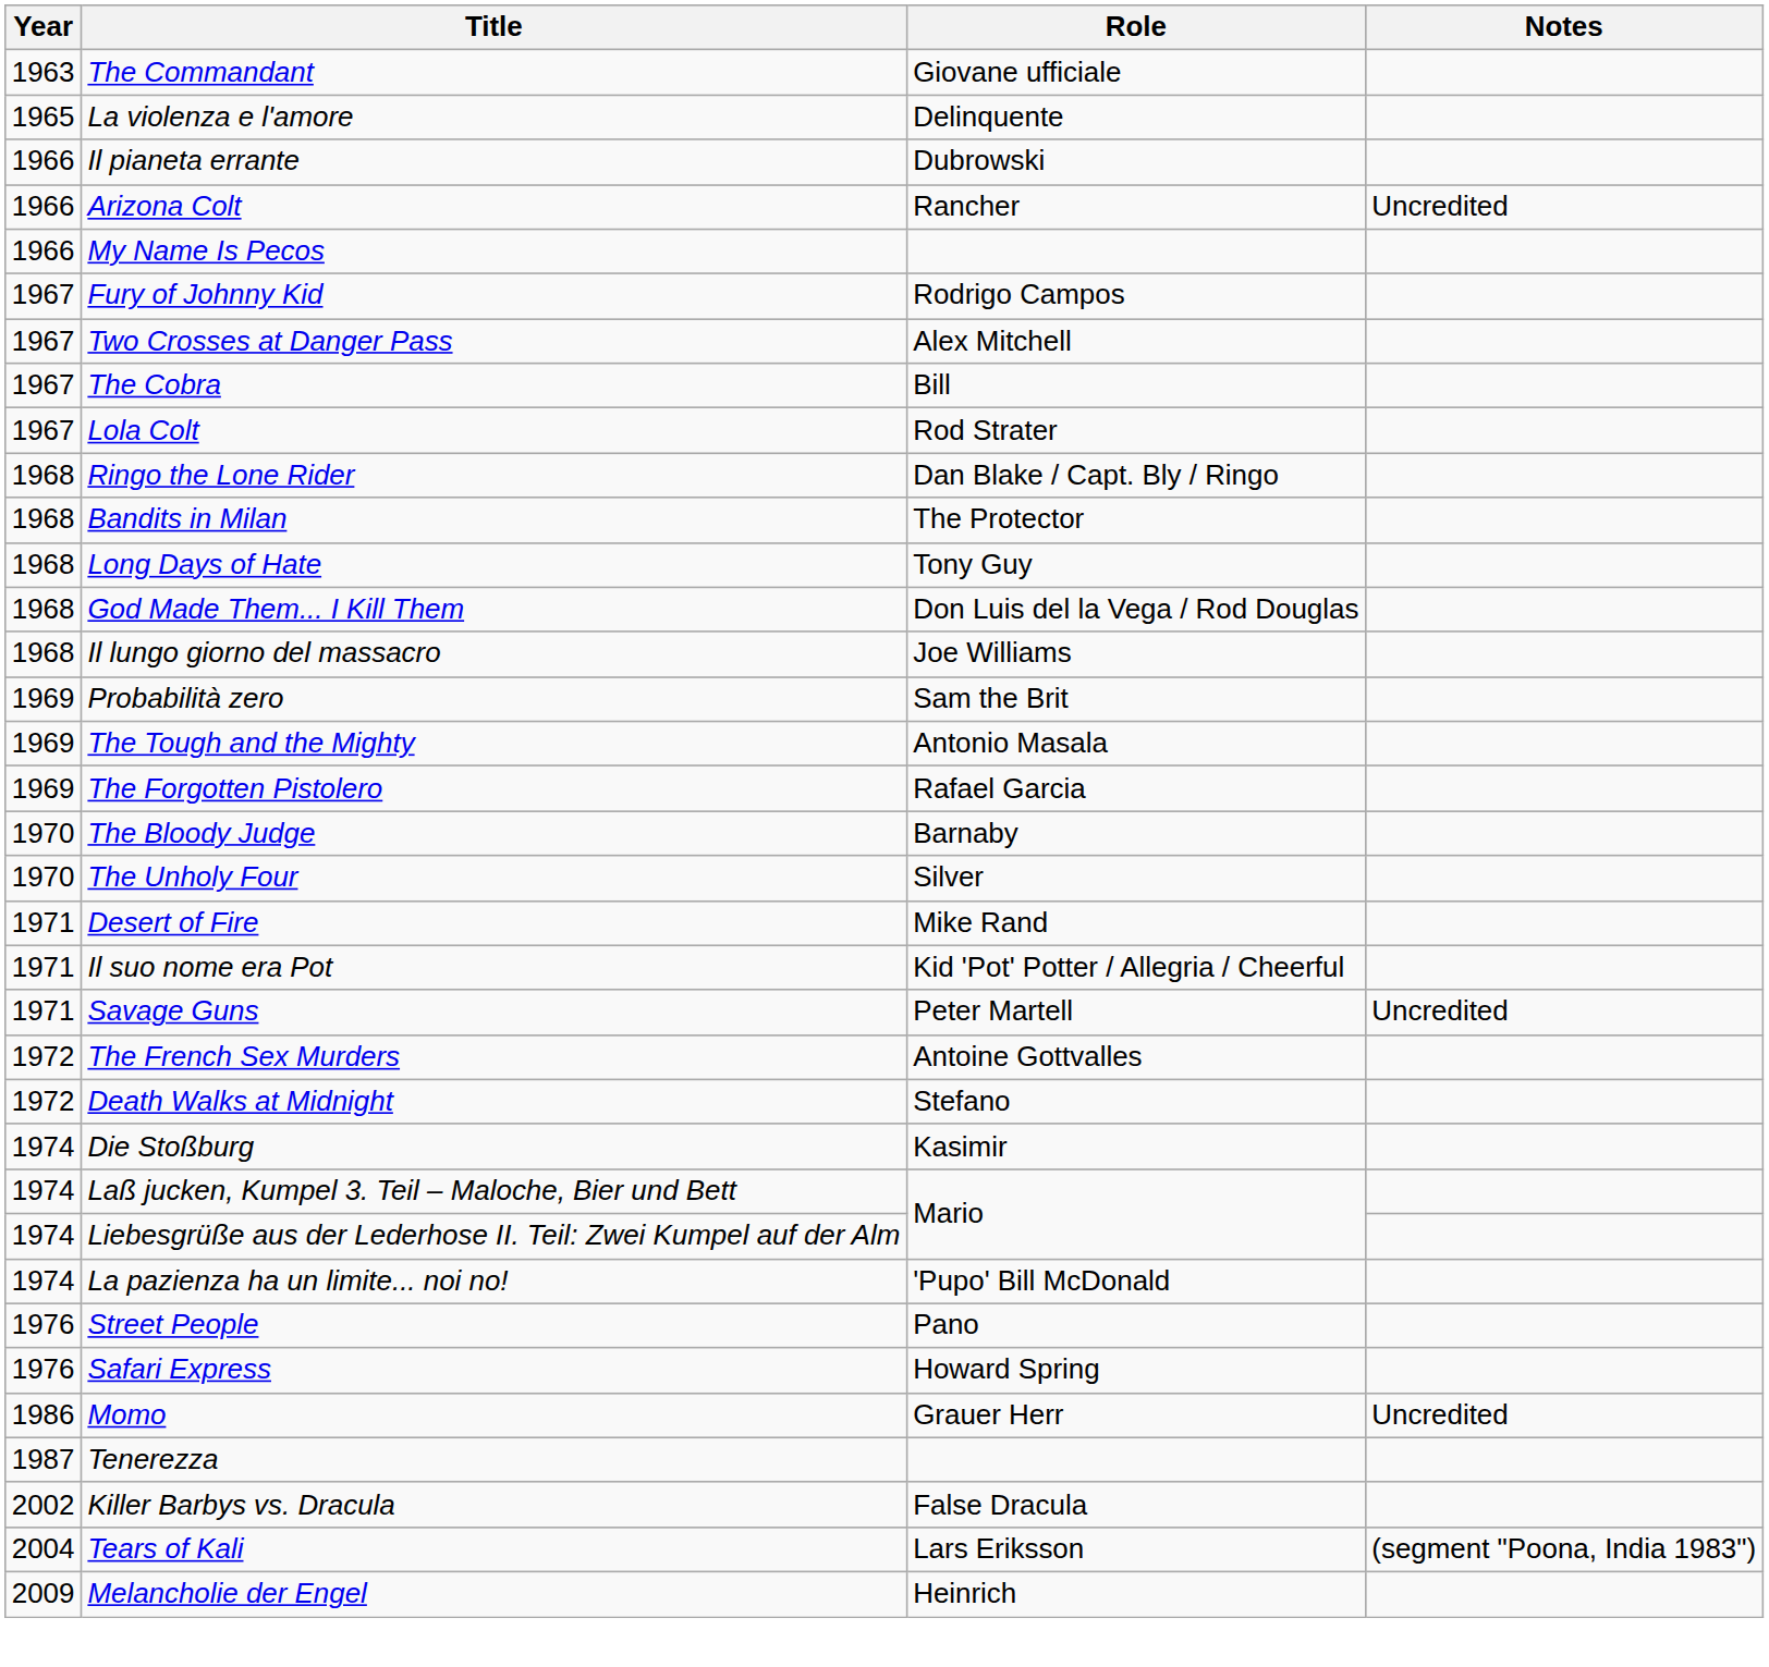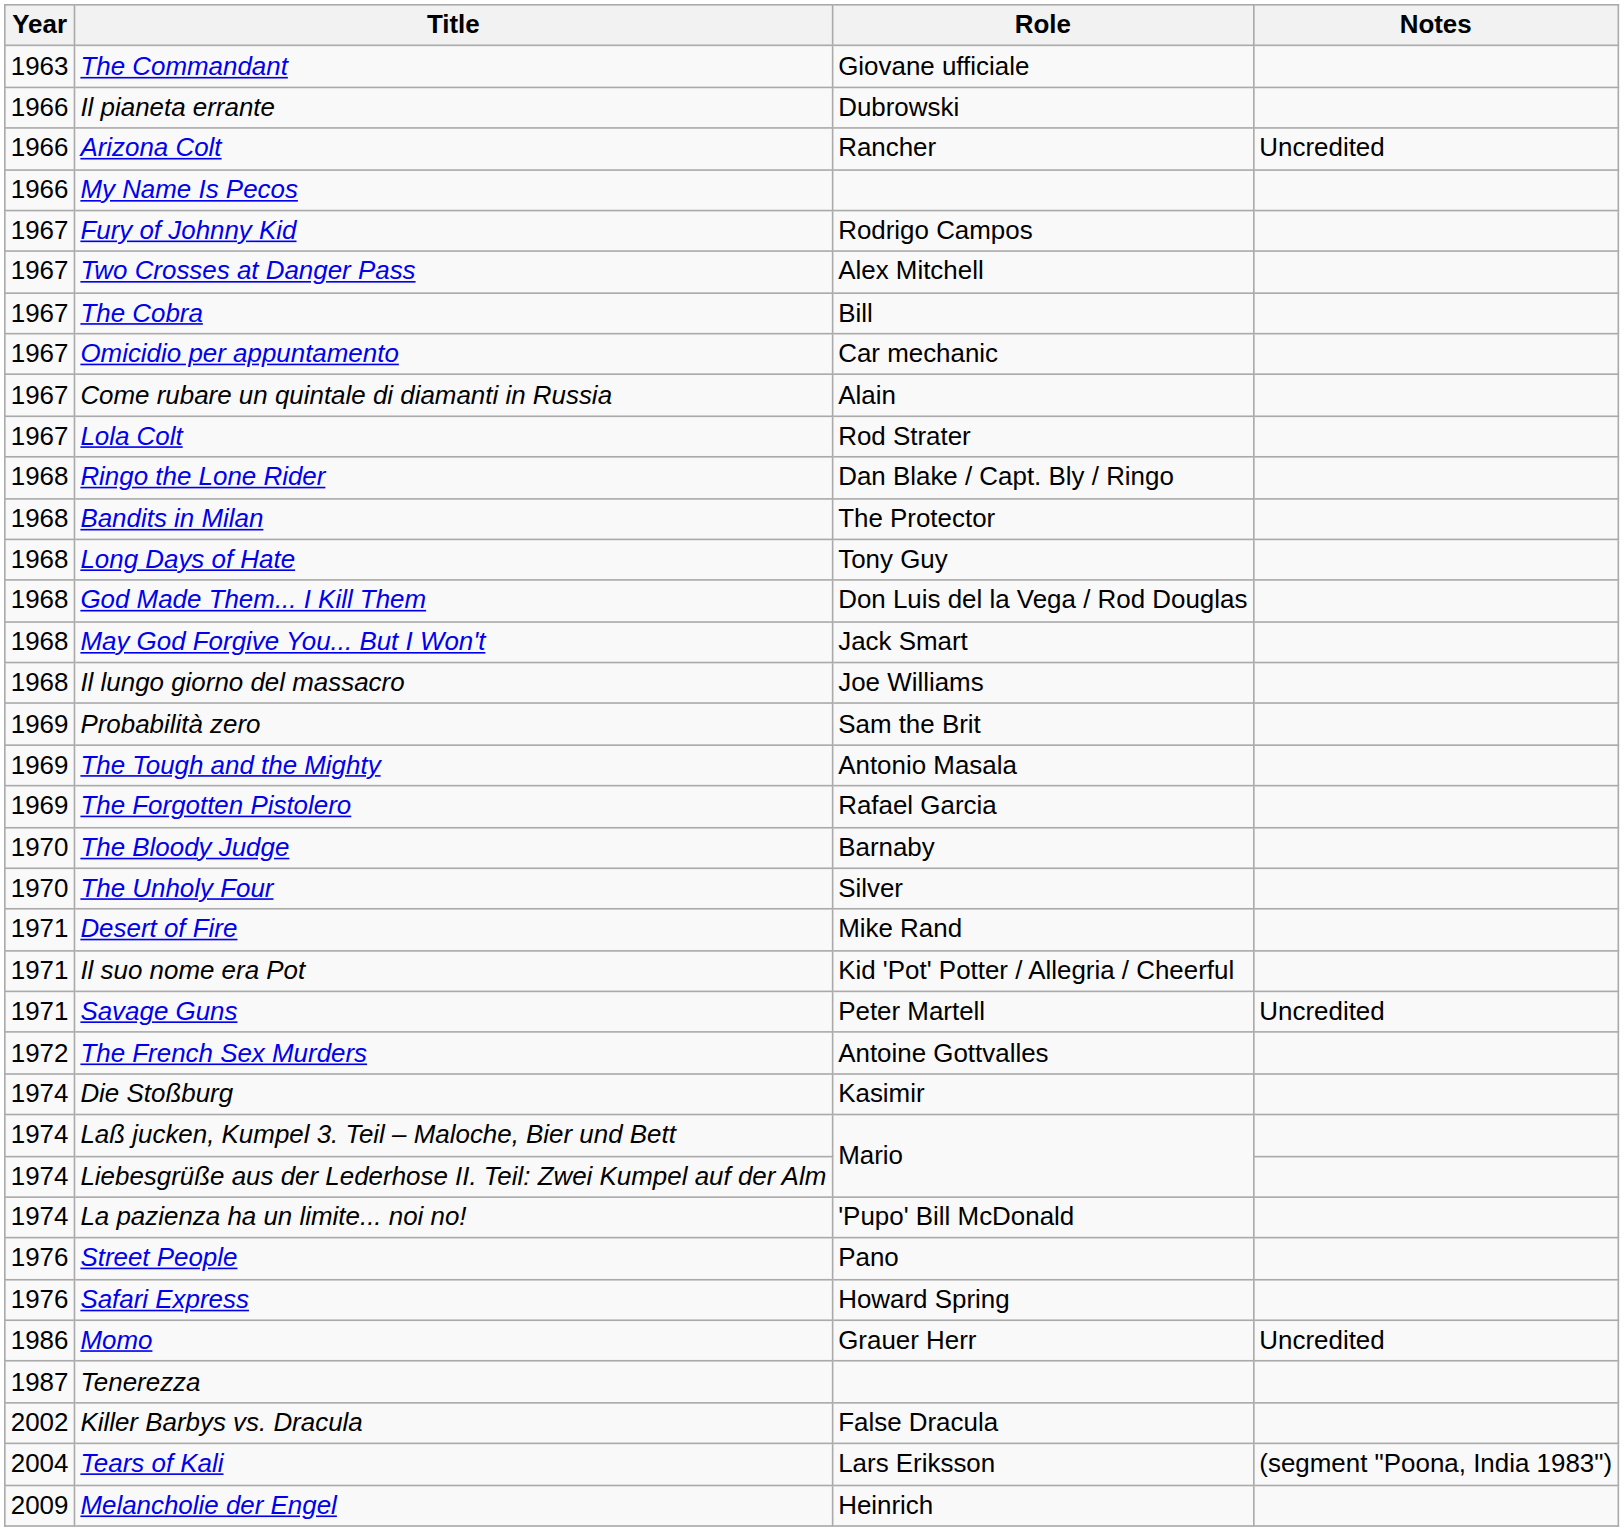- row: 1965 | La violenza e l'amore | Delinquente
+ row: 1967 | Omicidio per appuntamento | Car mechanic
+ row: 1967 | Come rubare un quintale di diamanti in Russia | Alain
+ row: 1968 | May God Forgive You... But I Won't | Jack Smart
- row: 1972 | Death Walks at Midnight | Stefano
